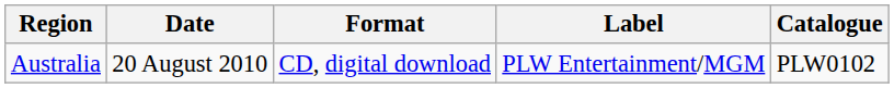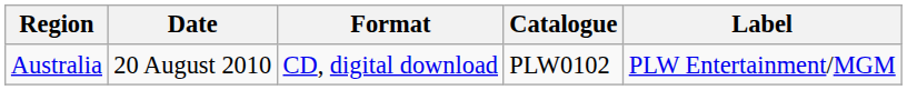columns swapped: Label <-> Catalogue
